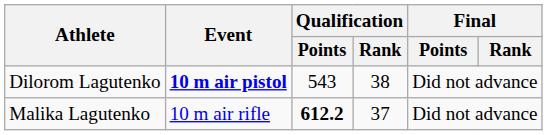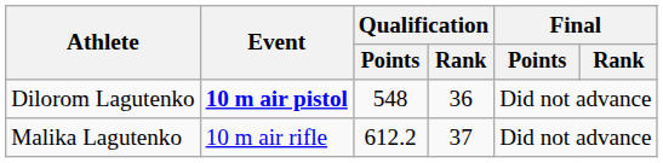Dilorom Lagutenko | Qualification / Points: 543 -> 548
Dilorom Lagutenko | Qualification / Rank: 38 -> 36
Malika Lagutenko | Qualification / Points: bold -> normal
